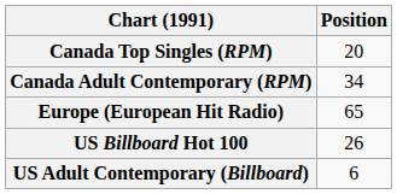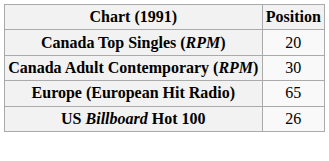Canada Adult Contemporary (RPM) | Position: 34 -> 30
- row: US Adult Contemporary (Billboard) | 6
